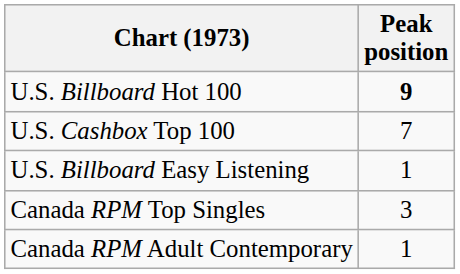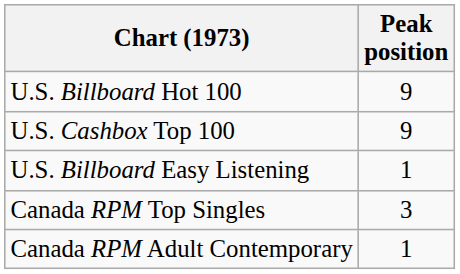U.S. Billboard Hot 100 | Peak position: bold -> normal
U.S. Cashbox Top 100 | Peak position: 7 -> 9
